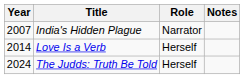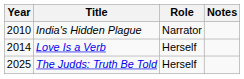India's Hidden Plague | Year: 2007 -> 2010
The Judds: Truth Be Told | Year: 2024 -> 2025
